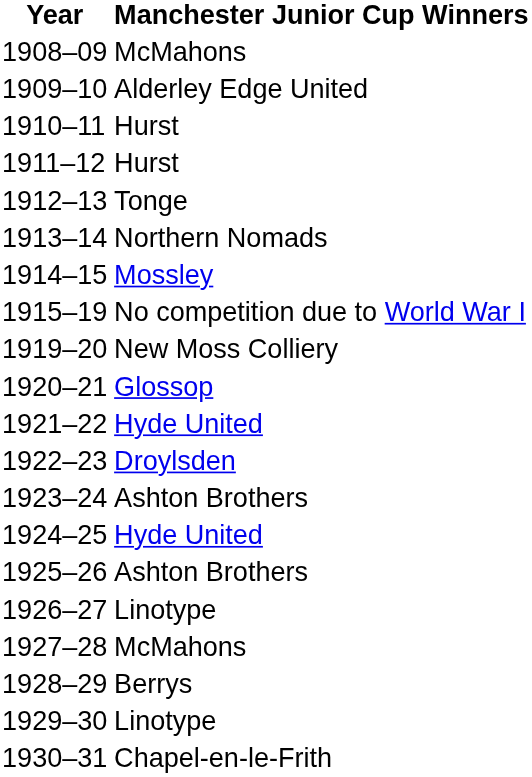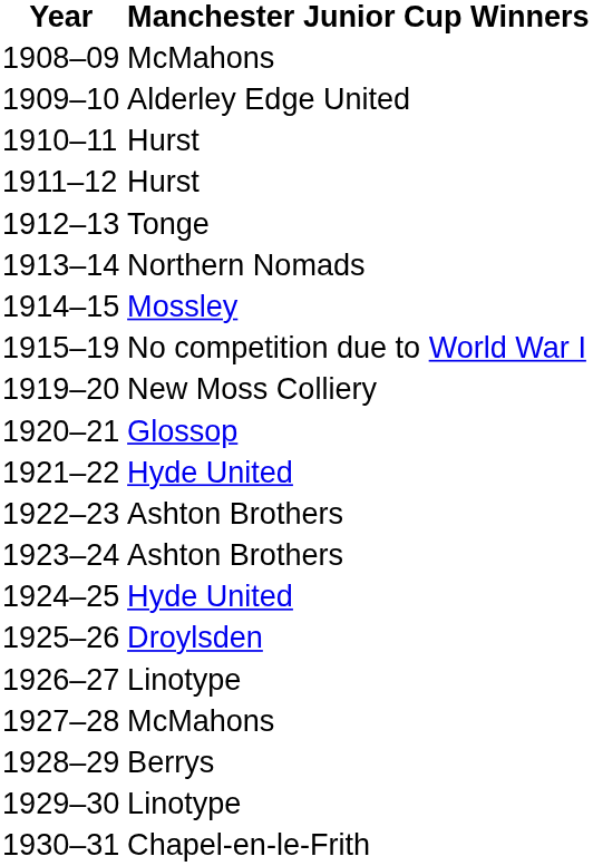1922–23 | Manchester Junior Cup Winners: Droylsden -> Ashton Brothers
1925–26 | Manchester Junior Cup Winners: Ashton Brothers -> Droylsden
